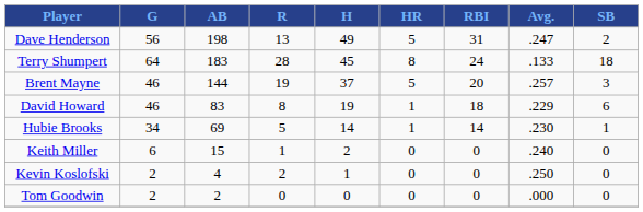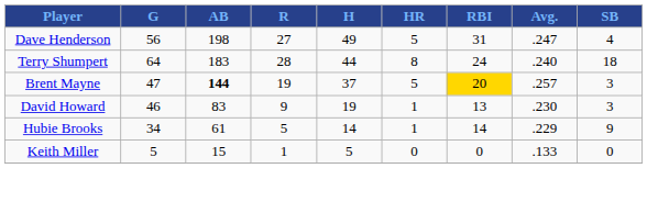Dave Henderson | R: 13 -> 27
Dave Henderson | SB: 2 -> 4
Terry Shumpert | H: 45 -> 44
Terry Shumpert | Avg.: .133 -> .240
Brent Mayne | G: 46 -> 47
Brent Mayne | AB: normal -> bold
Brent Mayne | RBI: no background -> gold background
David Howard | R: 8 -> 9
David Howard | RBI: 18 -> 13
David Howard | Avg.: .229 -> .230
David Howard | SB: 6 -> 3
Hubie Brooks | AB: 69 -> 61
Hubie Brooks | Avg.: .230 -> .229
Hubie Brooks | SB: 1 -> 9
Keith Miller | G: 6 -> 5
Keith Miller | H: 2 -> 5
Keith Miller | Avg.: .240 -> .133
- row: Kevin Koslofski | 2 | 4 | 2 | 1 | 0 | 0 | .250 | 0
- row: Tom Goodwin | 2 | 2 | 0 | 0 | 0 | 0 | .000 | 0
